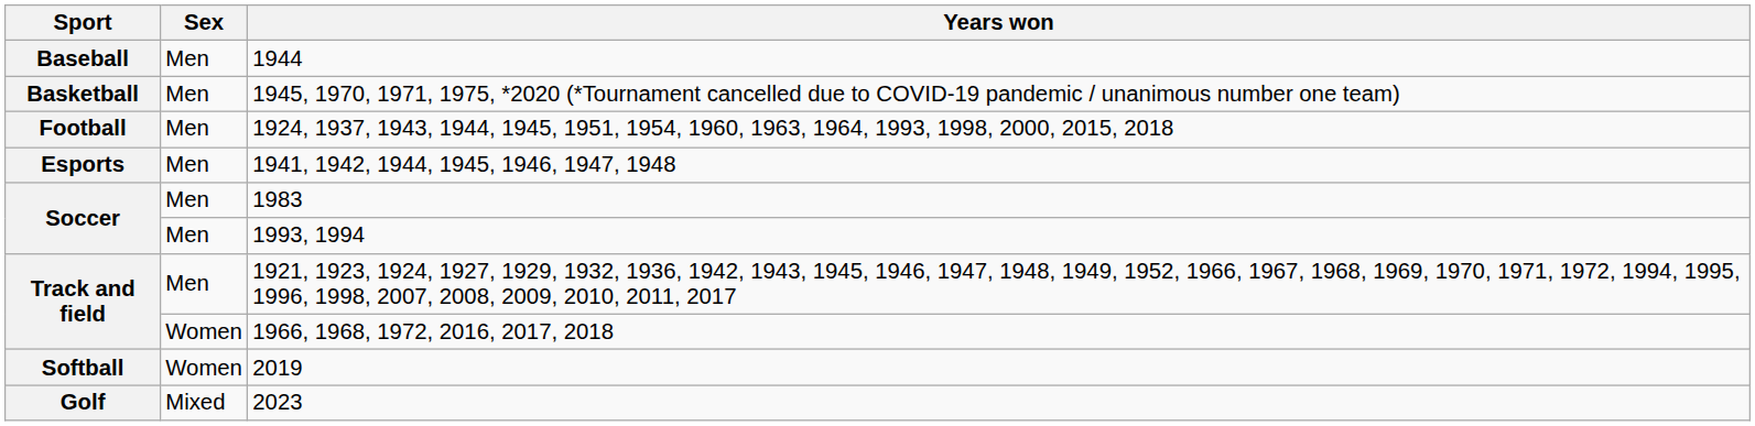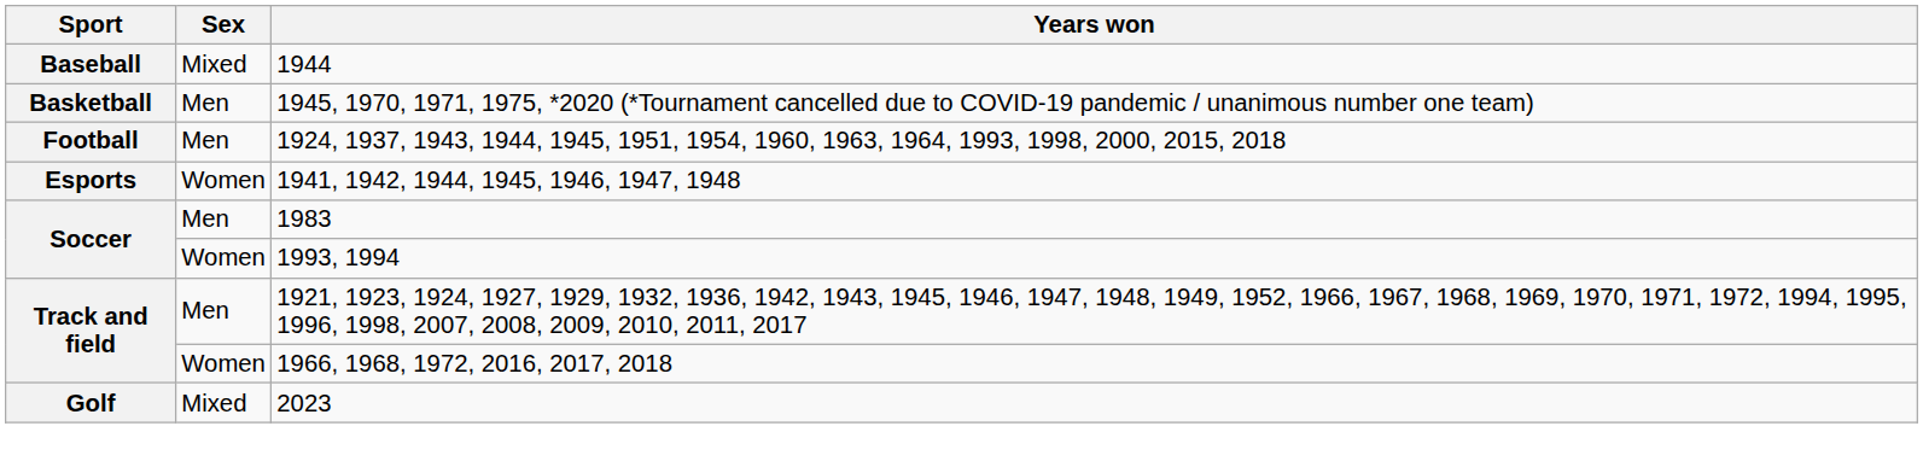1944 | Sex: Men -> Mixed
1941, 1942, 1944, 1945, 1946, 1947, 1948 | Sex: Men -> Women
1993, 1994 | Sex: Men -> Women
- row: Softball | Women | 2019
